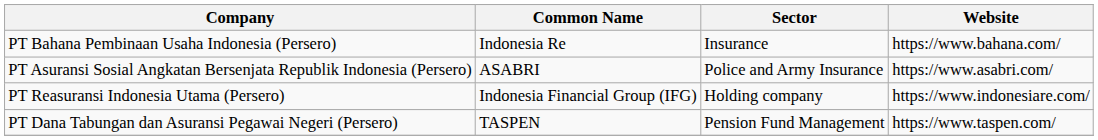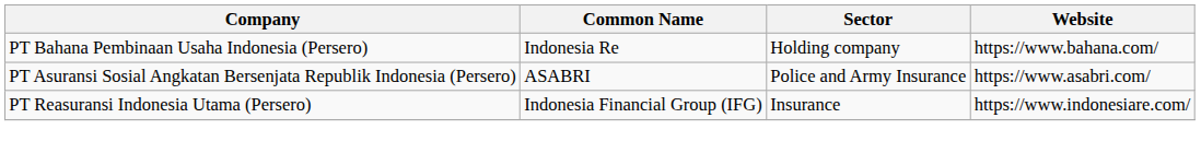PT Bahana Pembinaan Usaha Indonesia (Persero) | Sector: Insurance -> Holding company
PT Reasuransi Indonesia Utama (Persero) | Sector: Holding company -> Insurance
- row: PT Dana Tabungan dan Asuransi Pegawai Negeri (Persero) | TASPEN | Pension Fund Management | https://www.taspen.com/
